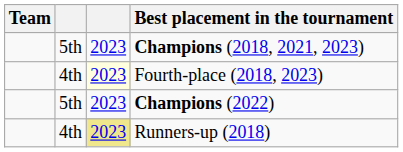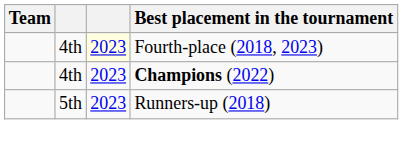- row: 5th | 2023 | Champions (2018, 2021, 2023)
Champions (2022) | column 2: 5th -> 4th
Runners-up (2018) | column 2: 4th -> 5th
Runners-up (2018) | column 3: khaki background -> no background
